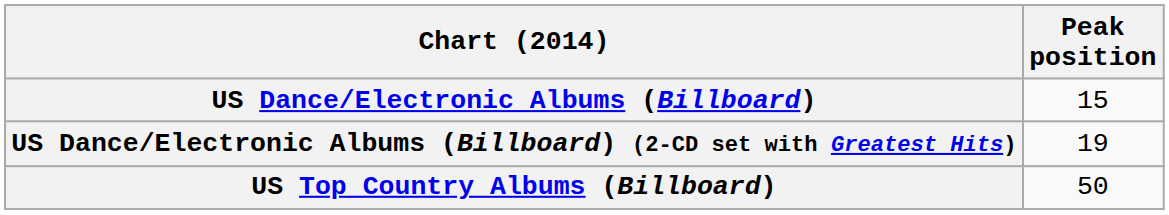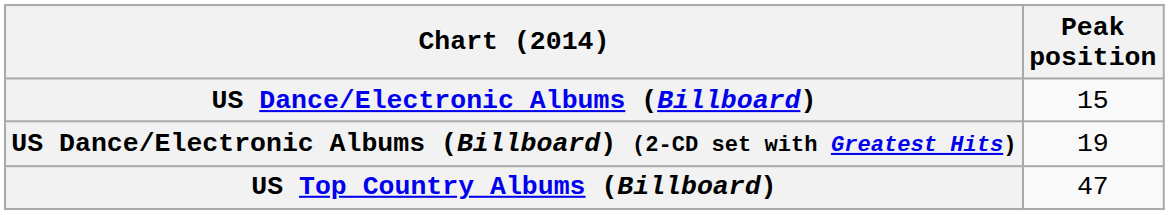US Top Country Albums (Billboard) | Peak position: 50 -> 47
